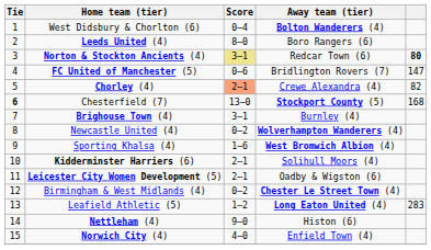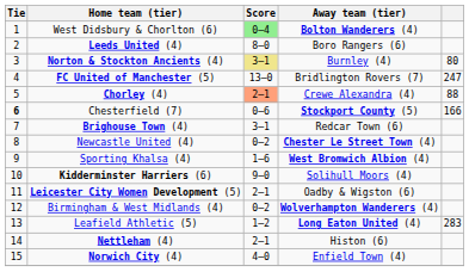West Didsbury & Chorlton (6) | Score: no background -> lightgreen background
Norton & Stockton Ancients (4) | Away team (tier): Redcar Town (6) -> Burnley (4)
Norton & Stockton Ancients (4) | column 5: bold -> normal
FC United of Manchester (5) | Score: 0–6 -> 13–0
FC United of Manchester (5) | column 5: 147 -> 247
Chorley (4) | column 5: 82 -> 88
Chesterfield (7) | Score: 13–0 -> 0–6
Chesterfield (7) | column 5: 168 -> 166
Brighouse Town (4) | Away team (tier): Burnley (4) -> Redcar Town (6)
Newcastle United (4) | Away team (tier): Wolverhampton Wanderers (4) -> Chester Le Street Town (4)
Kidderminster Harriers (6) | Score: 2–1 -> 9–0
Birmingham & West Midlands (4) | Away team (tier): Chester Le Street Town (4) -> Wolverhampton Wanderers (4)
Nettleham (4) | Score: 9–0 -> 2–1
